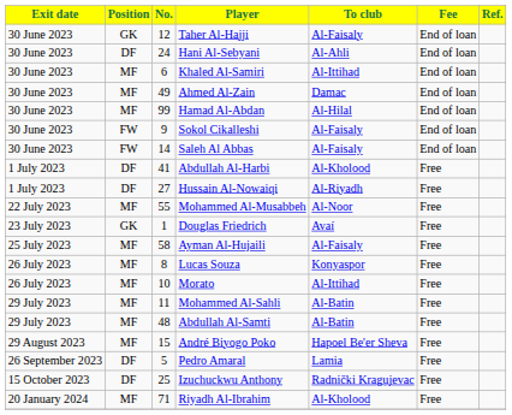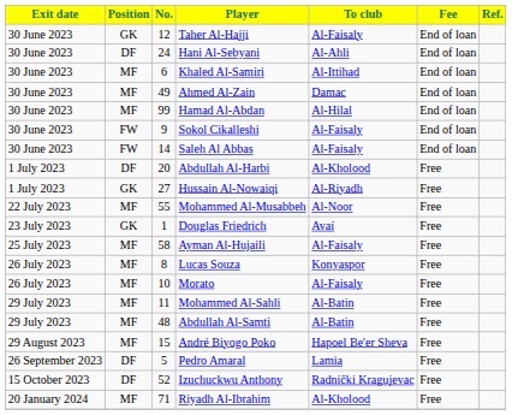Abdullah Al-Harbi | No.: 41 -> 20
Hussain Al-Nowaiqi | Position: DF -> GK
Morato | To club: Al-Ittihad -> Al-Faisaly
Izuchuckwu Anthony | No.: 25 -> 52
